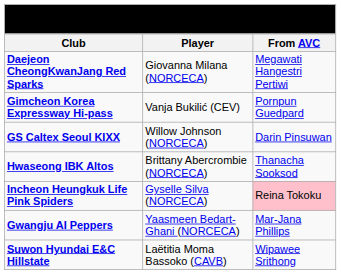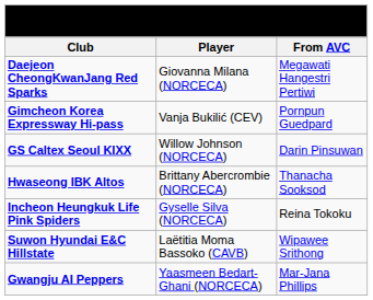Incheon Heungkuk Life Pink Spiders | From AVC: pink background -> no background
rows swapped: Suwon Hyundai E&C Hillstate <-> Gwangju AI Peppers
